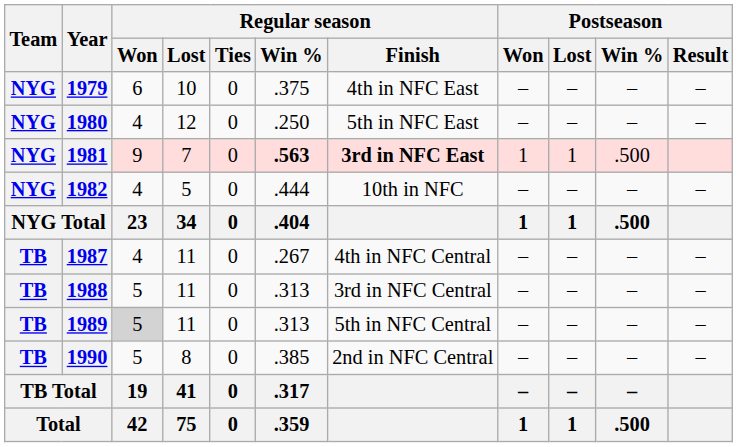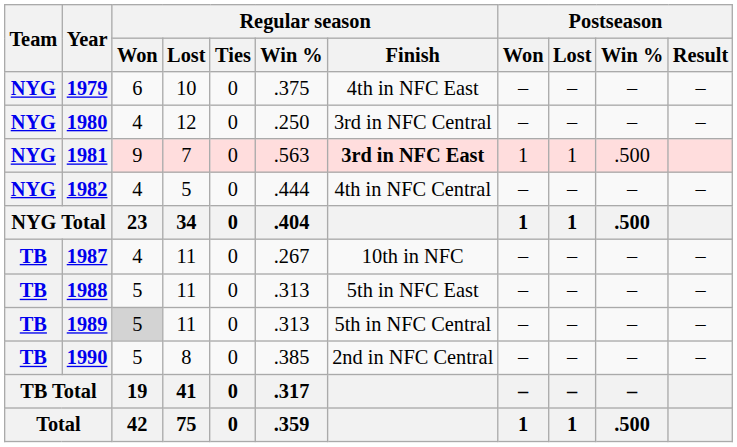1980 | Regular season / Finish: 5th in NFC East -> 3rd in NFC Central
1981 | Regular season / Win %: bold -> normal
1982 | Regular season / Finish: 10th in NFC -> 4th in NFC Central
1987 | Regular season / Finish: 4th in NFC Central -> 10th in NFC
1988 | Regular season / Finish: 3rd in NFC Central -> 5th in NFC East
